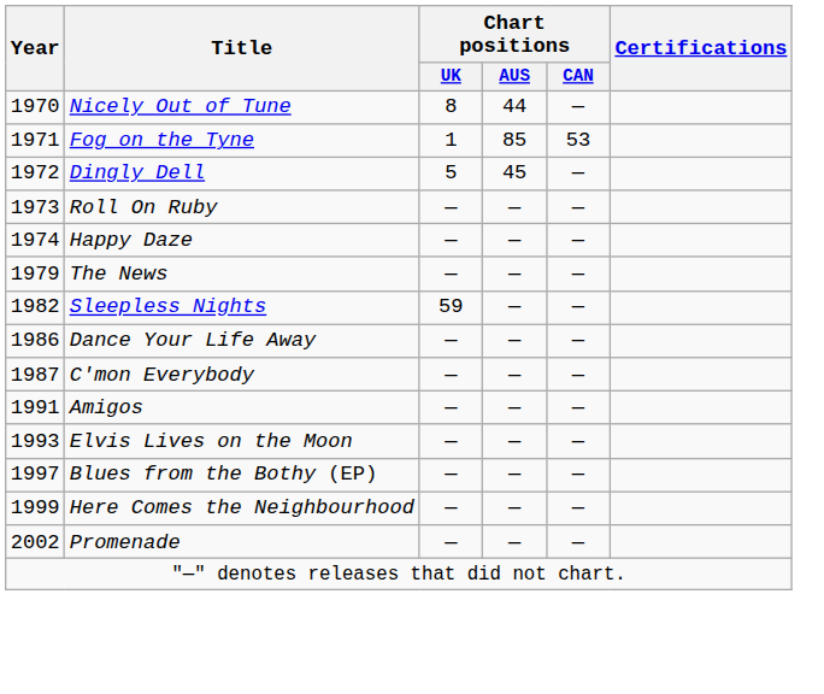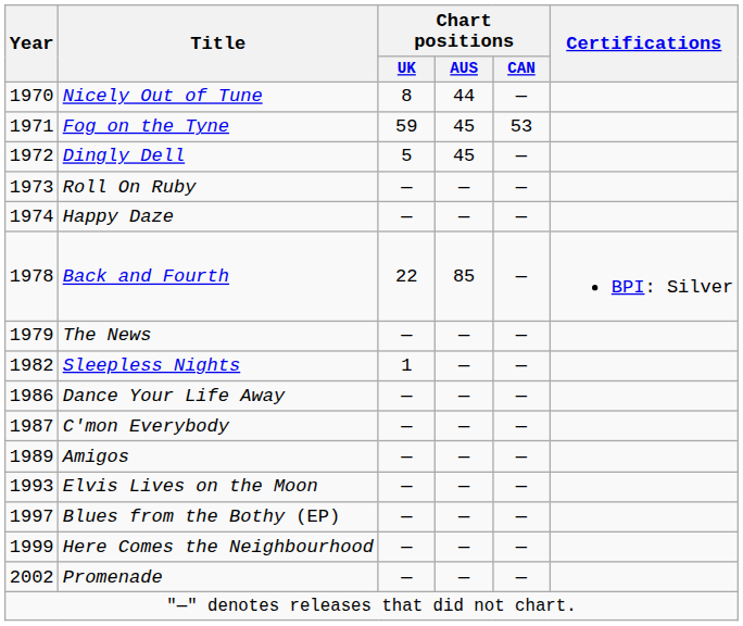Fog on the Tyne | Chart positions / UK: 1 -> 59
Fog on the Tyne | Chart positions / AUS: 85 -> 45
+ row: 1978 | Back and Fourth | 22 | 85 | — | BPI: Silver
Sleepless Nights | Chart positions / UK: 59 -> 1
Amigos | Year: 1991 -> 1989
